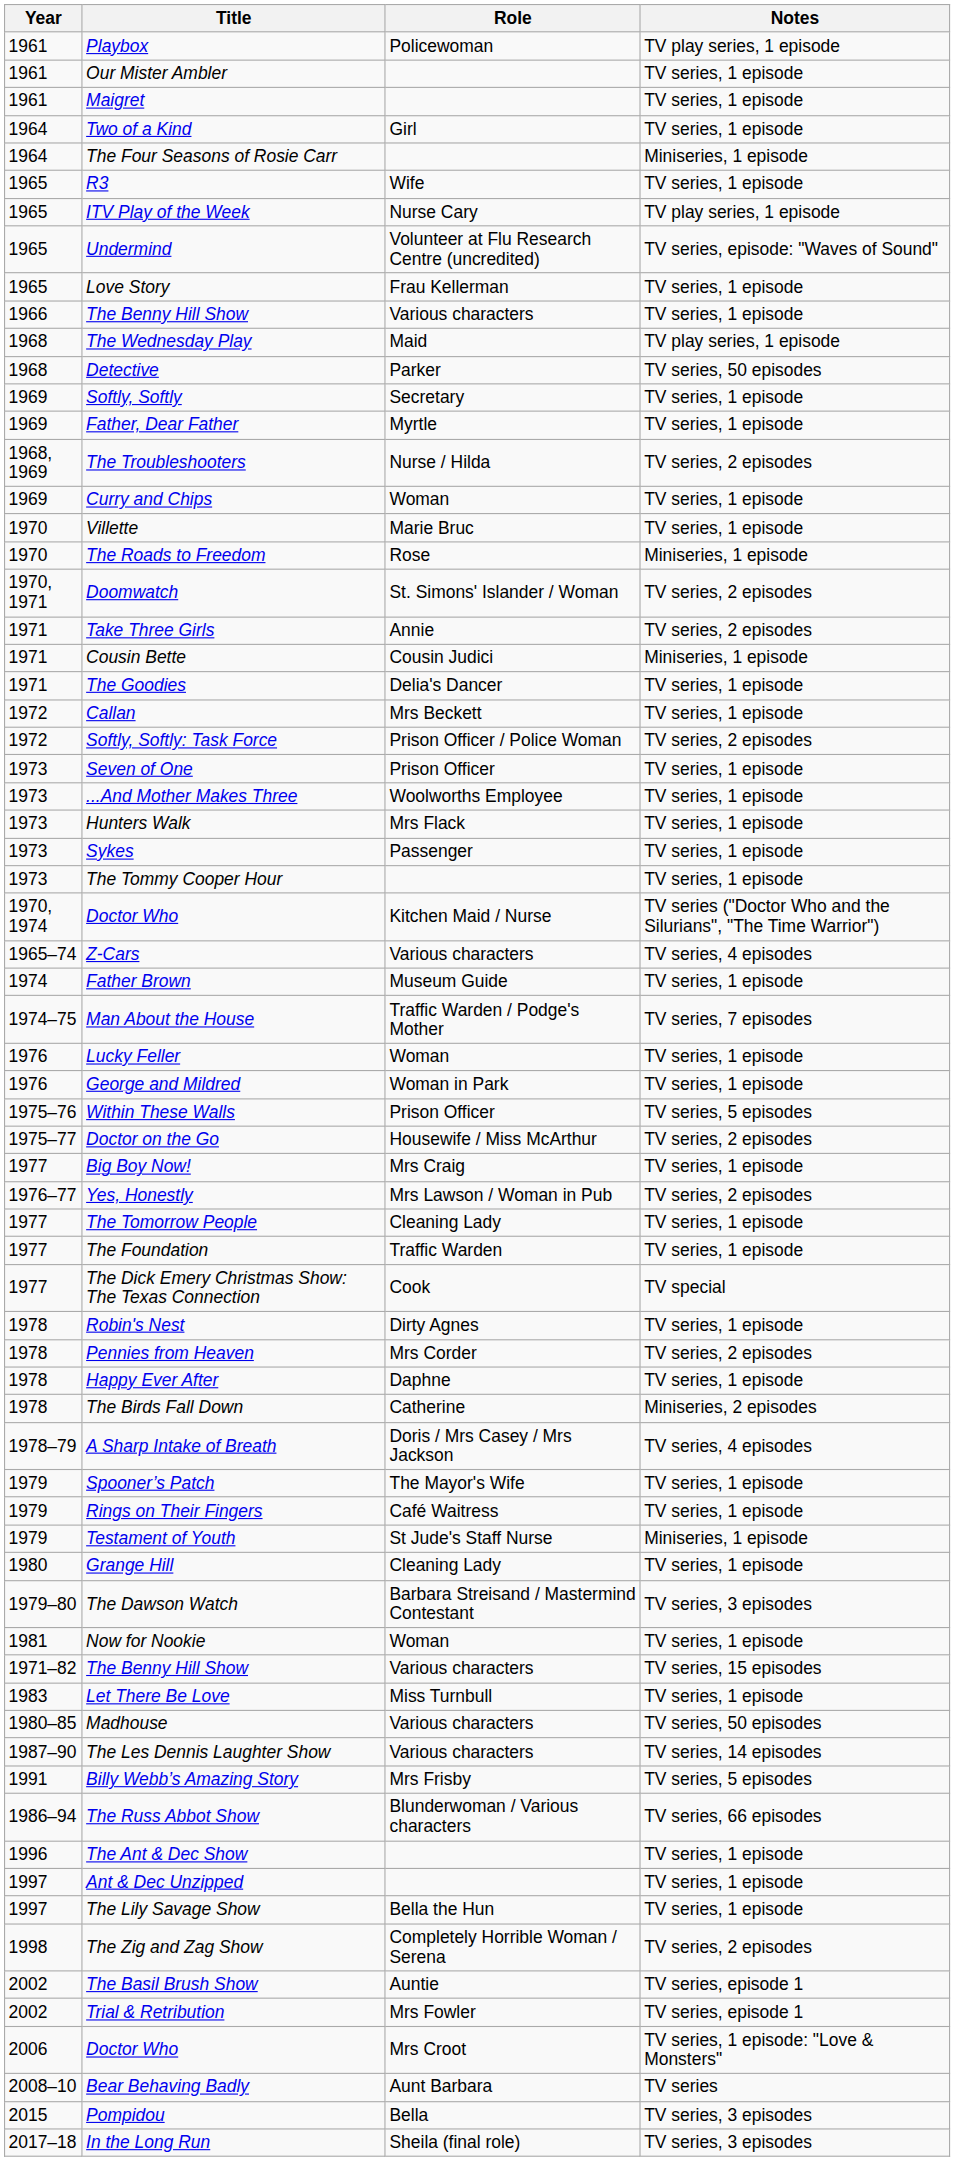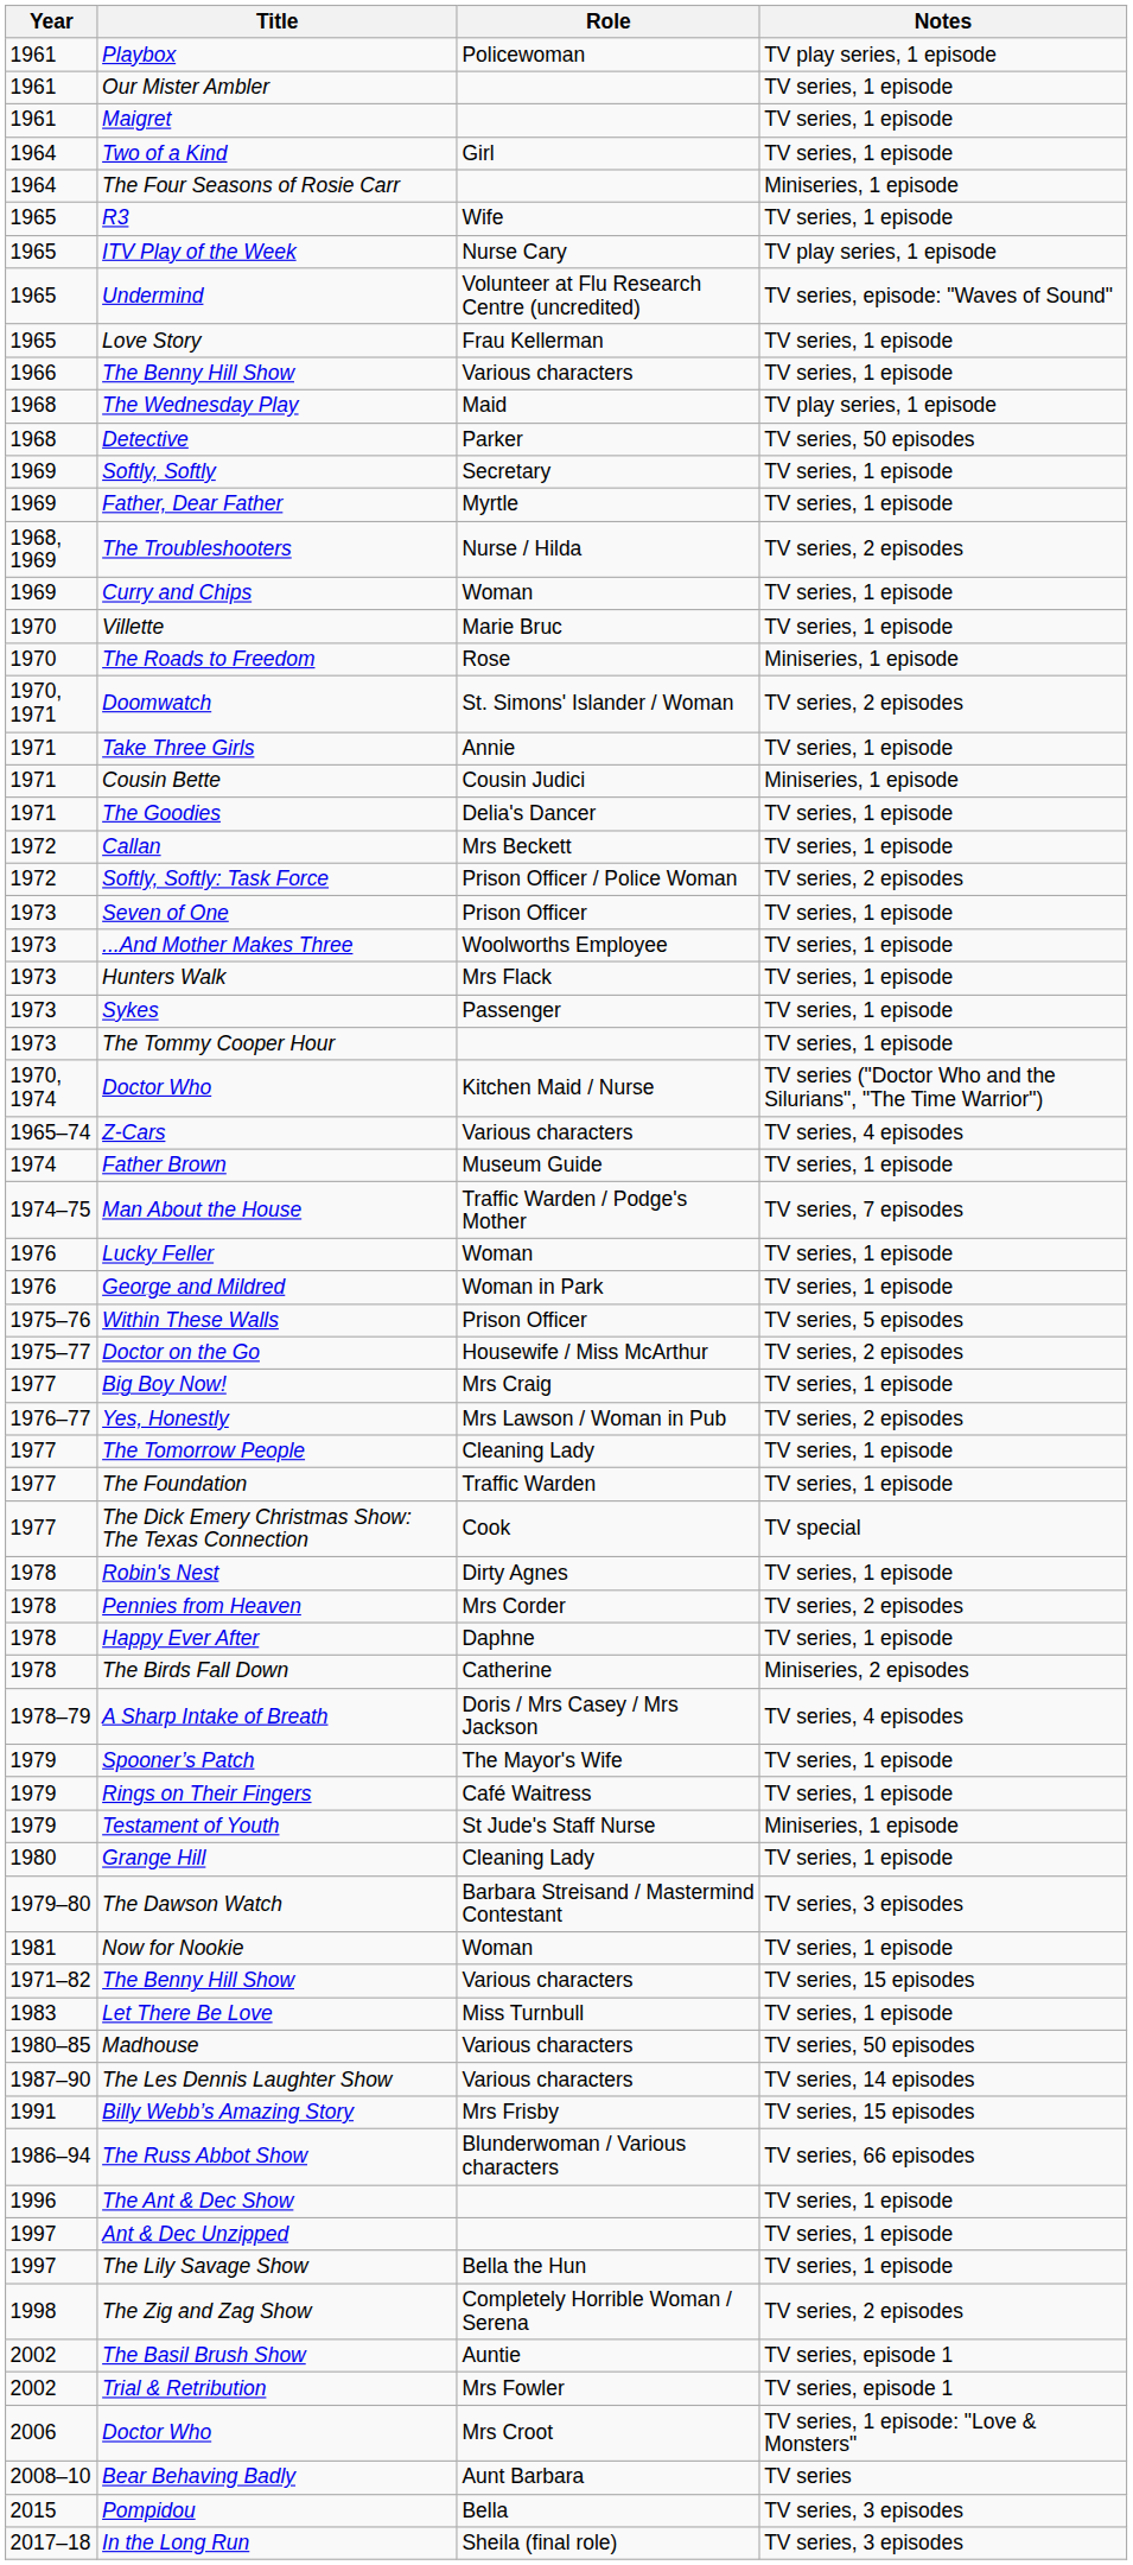Take Three Girls | Notes: TV series, 2 episodes -> TV series, 1 episode
Billy Webb’s Amazing Story | Notes: TV series, 5 episodes -> TV series, 15 episodes
